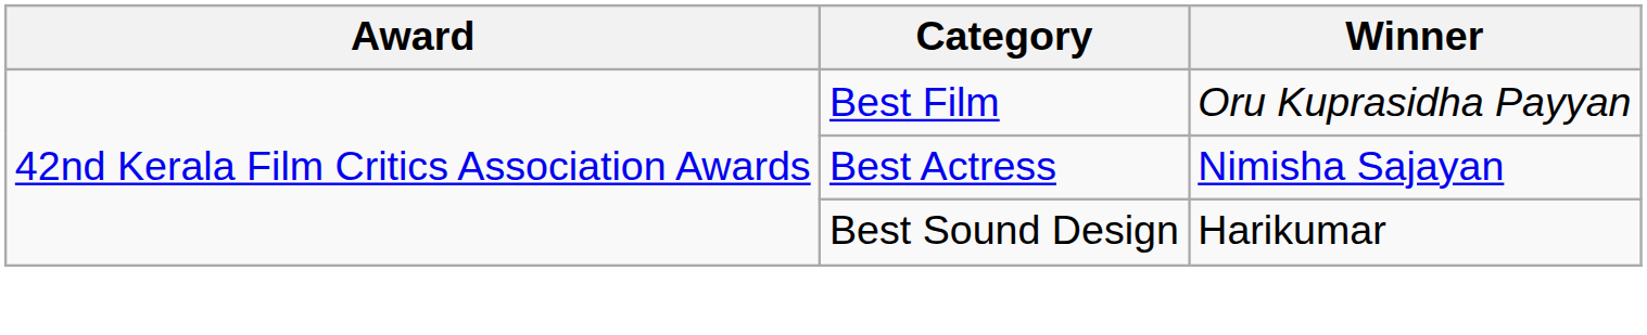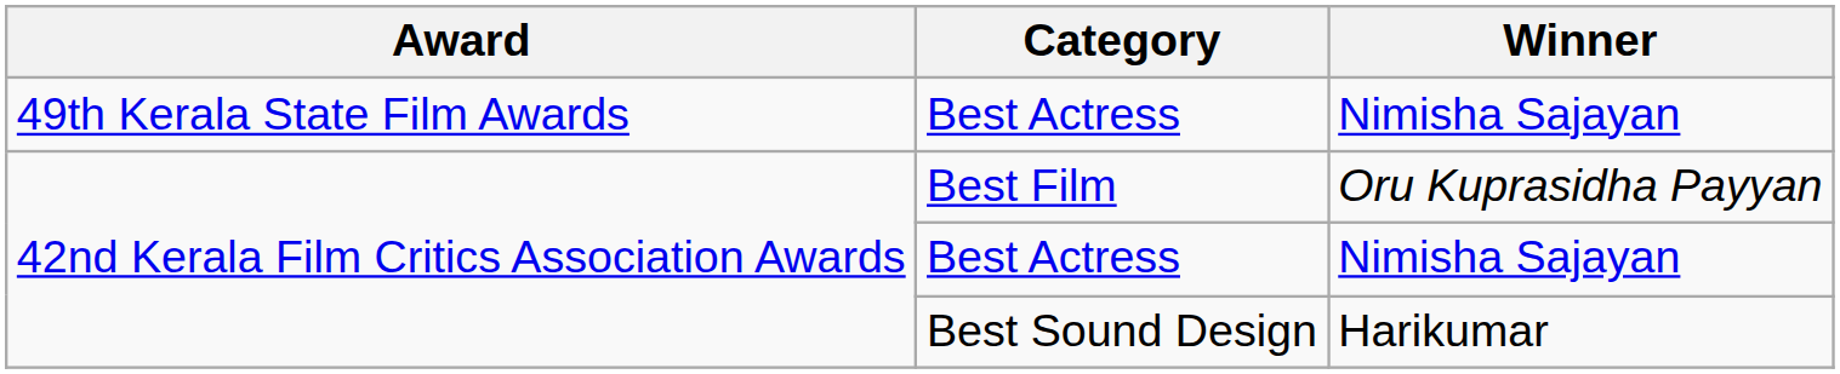+ row: 49th Kerala State Film Awards | Best Actress | Nimisha Sajayan
